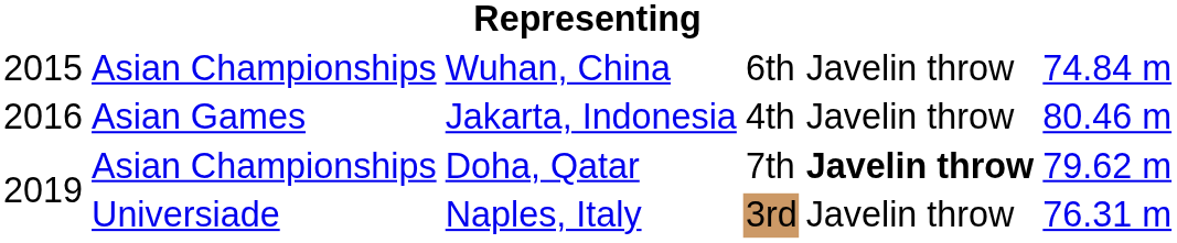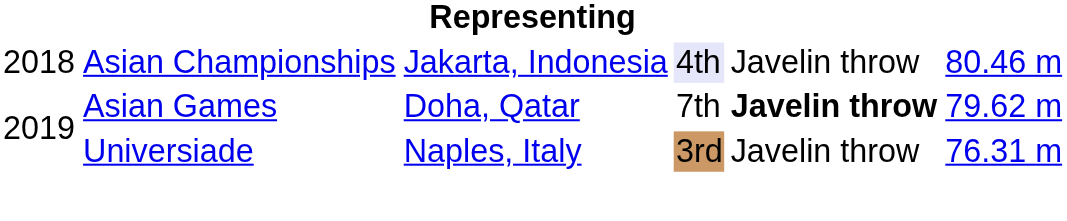- row: 2015 | Asian Championships | Wuhan, China | 6th | Javelin throw | 74.84 m
Jakarta, Indonesia | column 1: 2016 -> 2018
Jakarta, Indonesia | column 2: Asian Games -> Asian Championships
Jakarta, Indonesia | column 4: no background -> lavender background
Doha, Qatar | column 2: Asian Championships -> Asian Games
